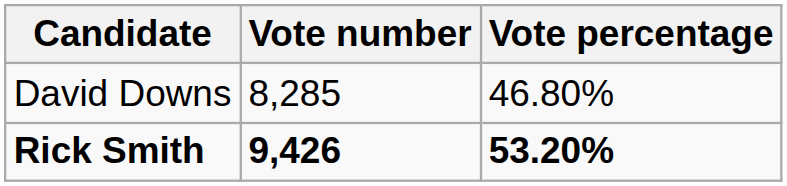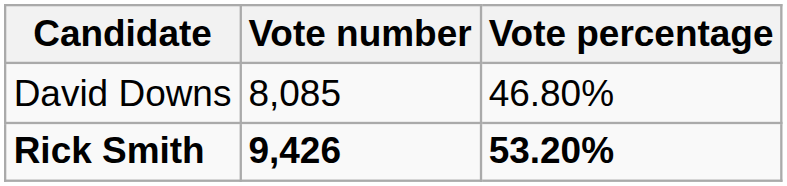David Downs | Vote number: 8,285 -> 8,085
